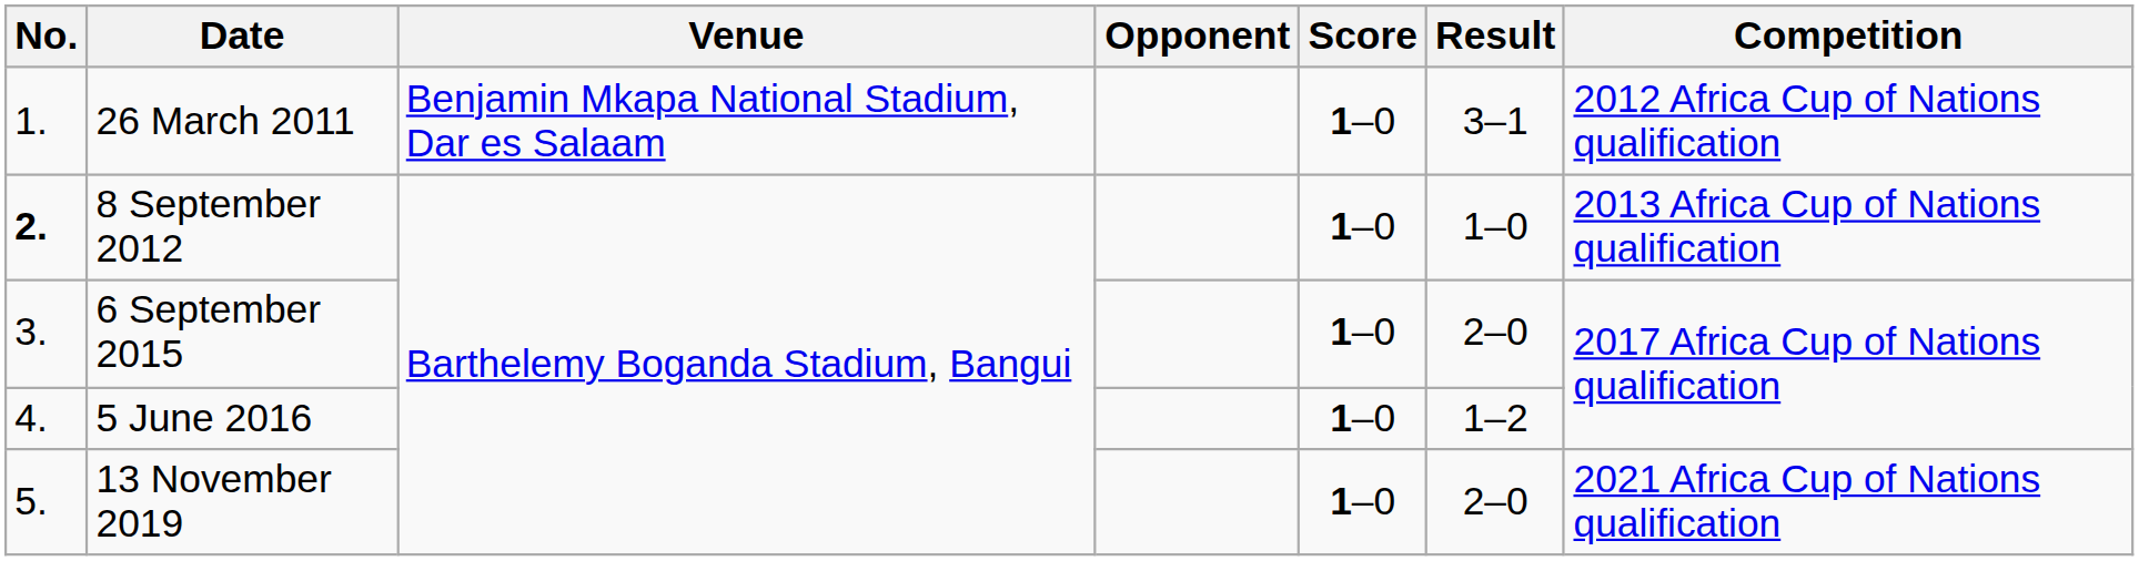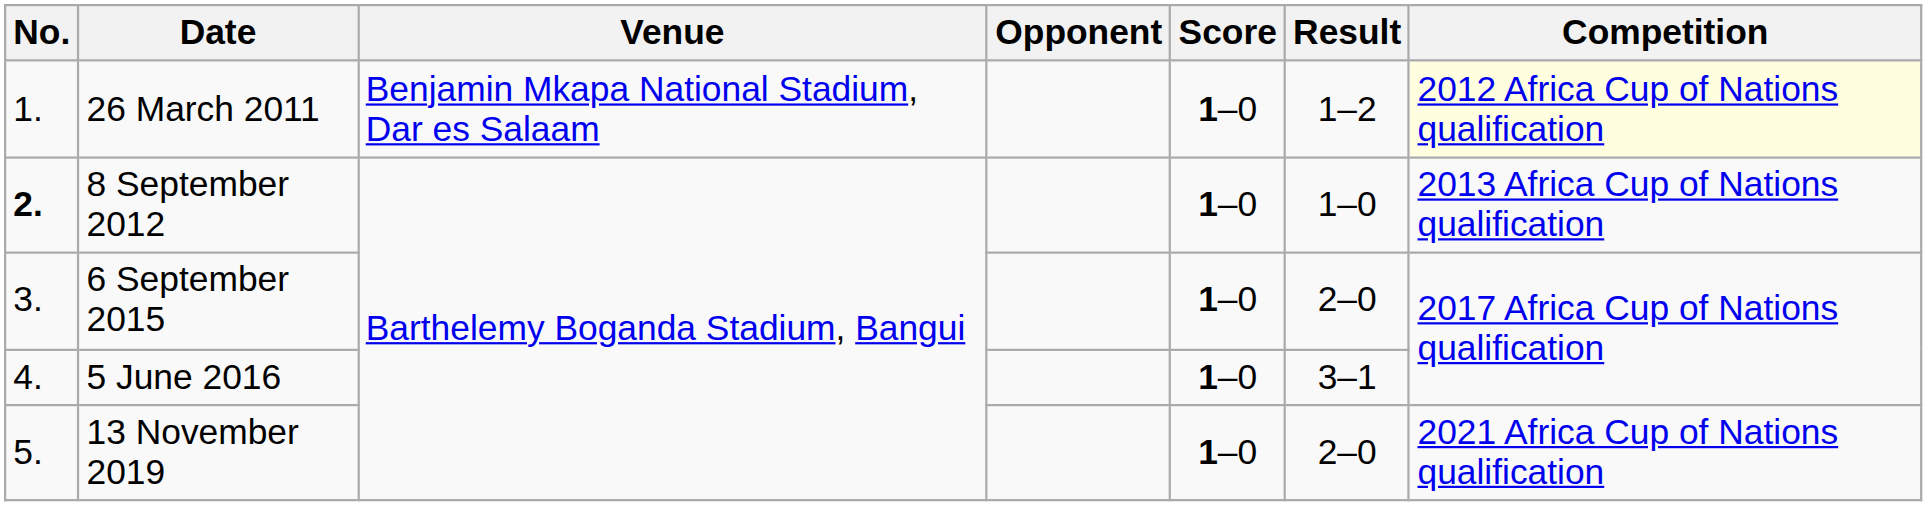26 March 2011 | Result: 3–1 -> 1–2
26 March 2011 | Competition: no background -> lightyellow background
5 June 2016 | Result: 1–2 -> 3–1
